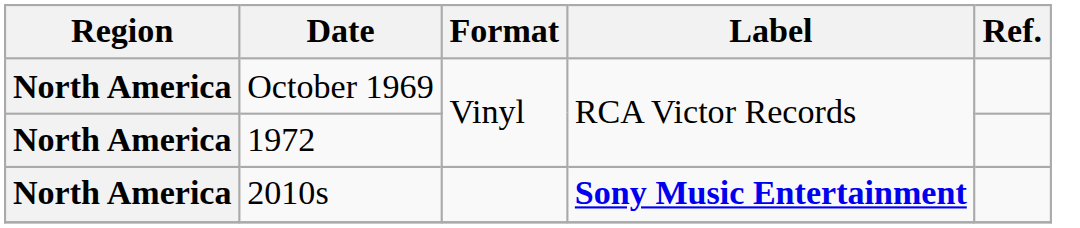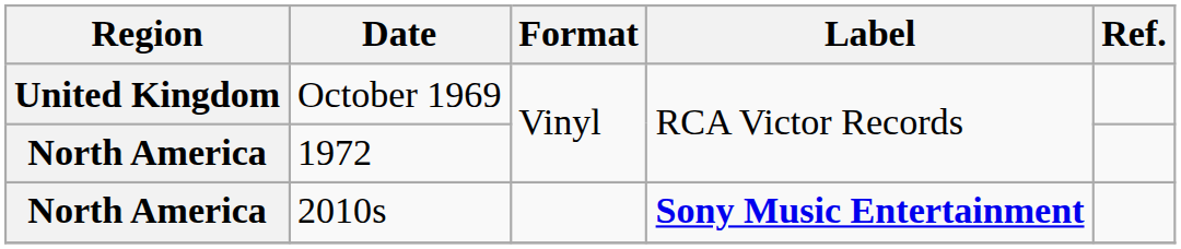October 1969 | Region: North America -> United Kingdom
